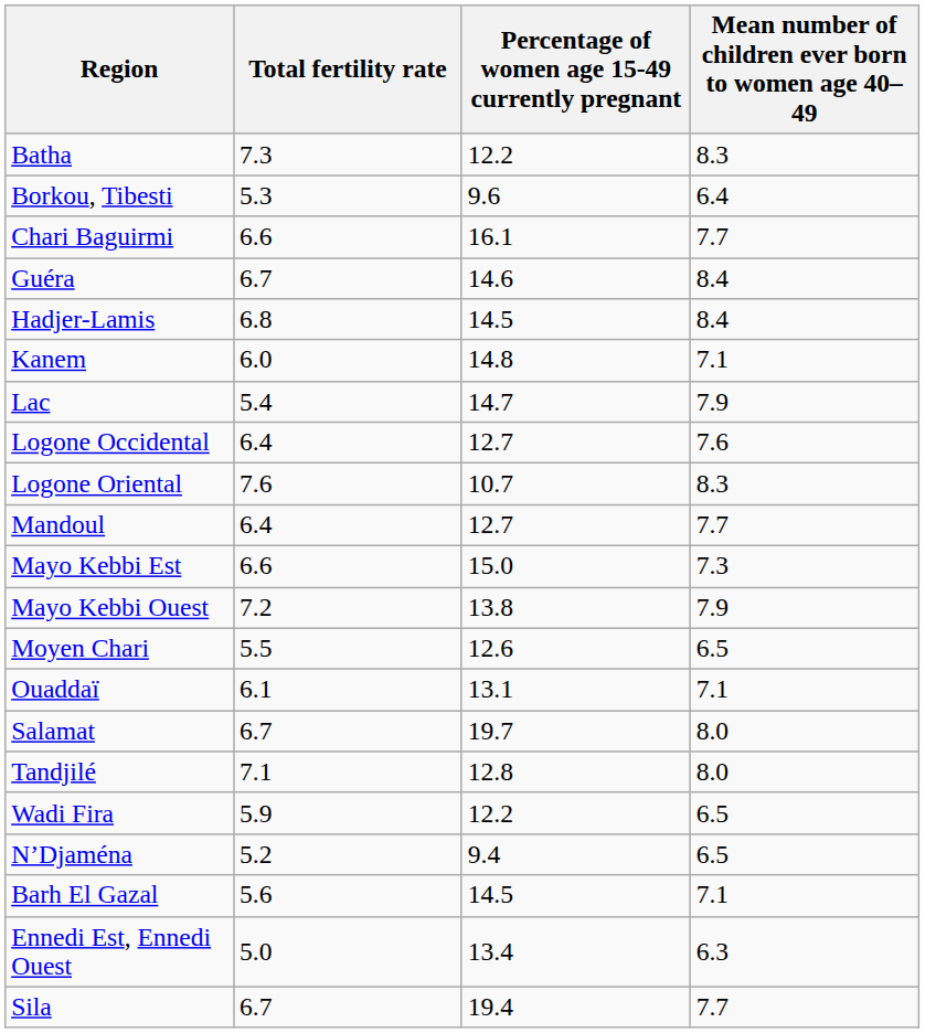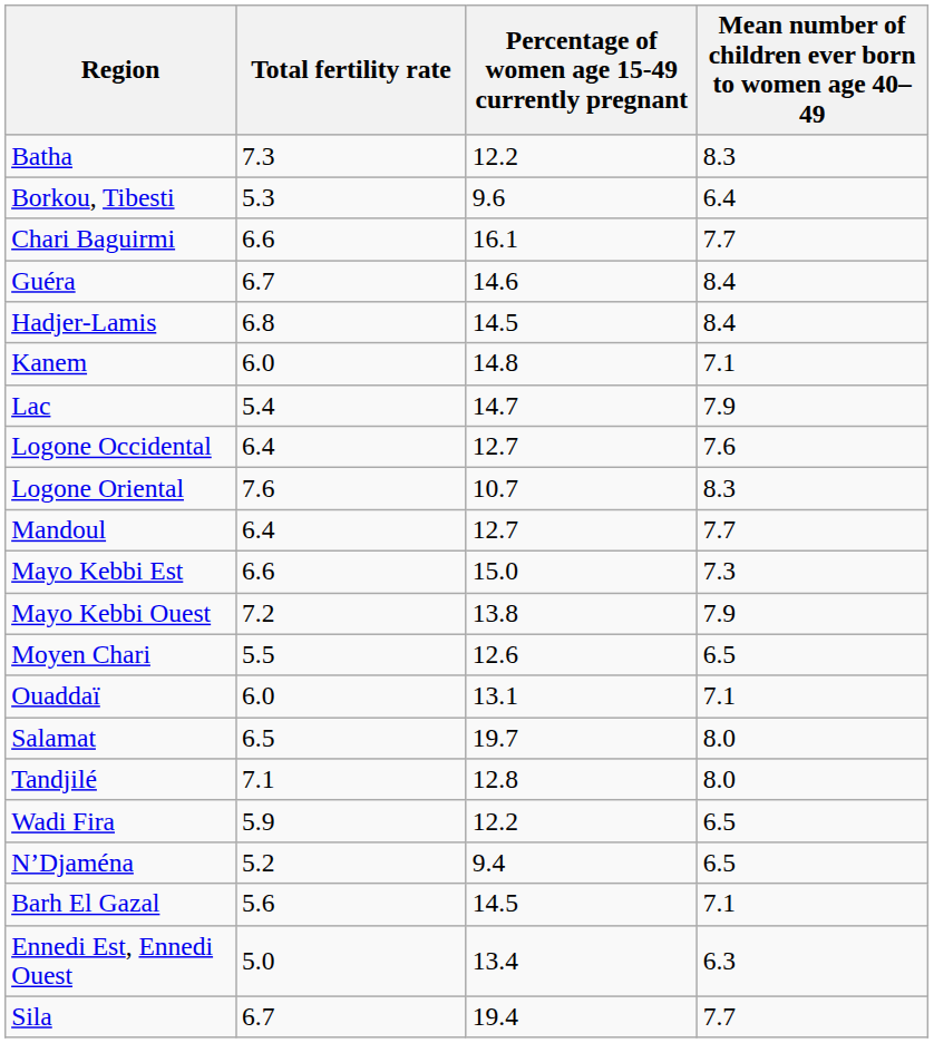Ouaddaï | Total fertility rate: 6.1 -> 6.0
Salamat | Total fertility rate: 6.7 -> 6.5
